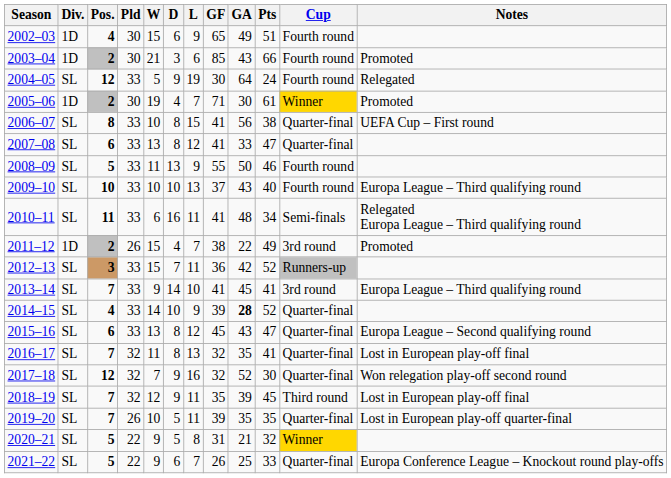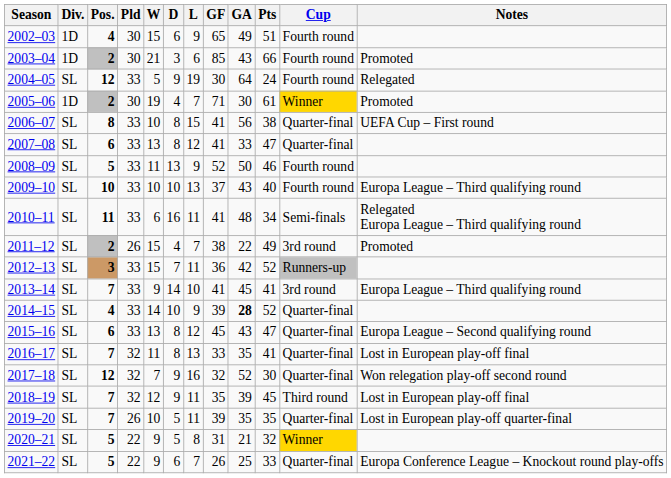2008–09 | GF: 55 -> 52
2011–12 | Div.: 1D -> SL
2016–17 | GF: 32 -> 33
